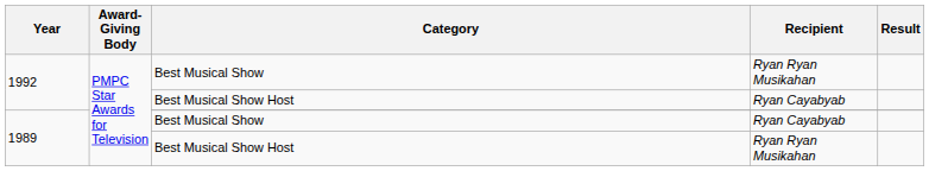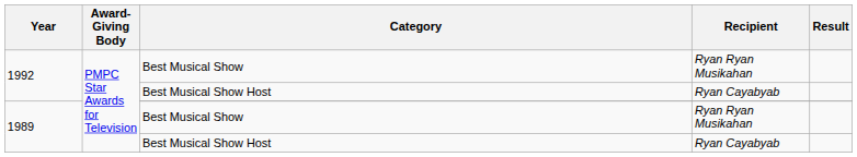1989 / Best Musical Show | Recipient: Ryan Cayabyab -> Ryan Ryan Musikahan
1989 / Best Musical Show Host | Recipient: Ryan Ryan Musikahan -> Ryan Cayabyab
